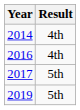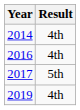2019 | Result: 5th -> 4th
